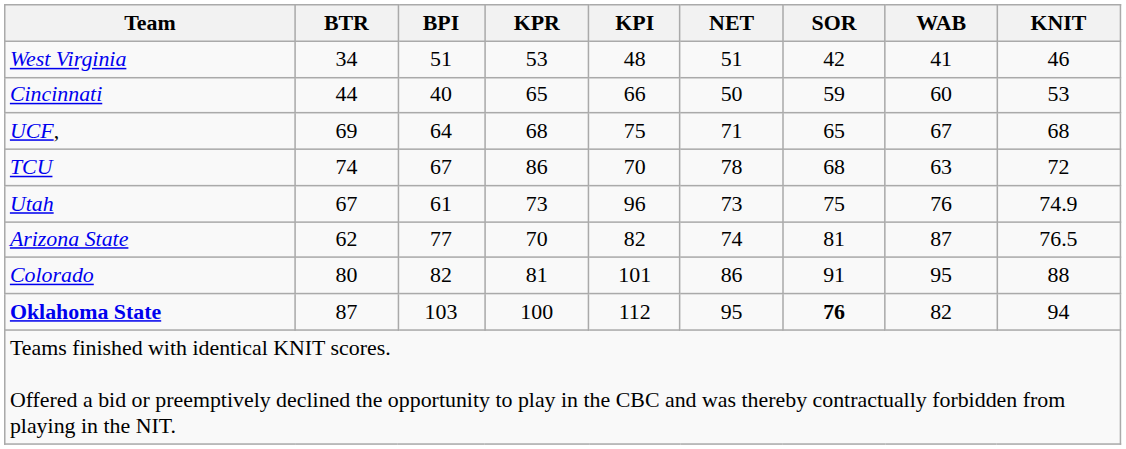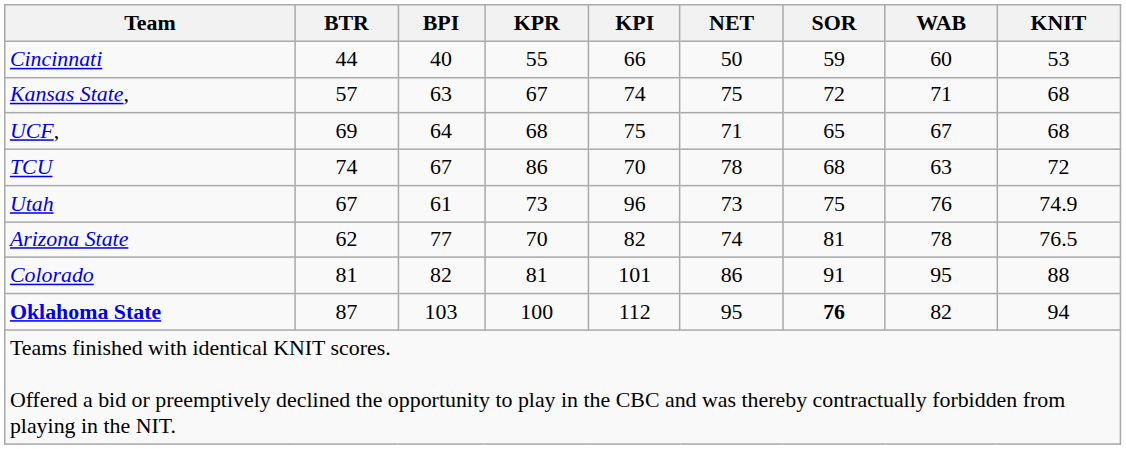- row: West Virginia | 34 | 51 | 53 | 48 | 51 | 42 | 41 | 46
Cincinnati | KPR: 65 -> 55
+ row: Kansas State, | 57 | 63 | 67 | 74 | 75 | 72 | 71 | 68
Arizona State | WAB: 87 -> 78
Colorado | BTR: 80 -> 81
